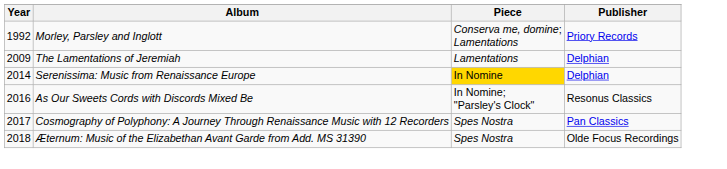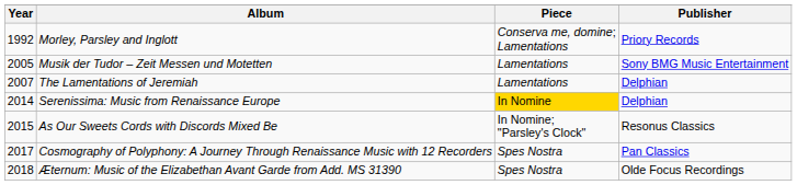+ row: 2005 | Musik der Tudor – Zeit Messen und Motetten | Lamentations | Sony BMG Music Entertainment
The Lamentations of Jeremiah | Year: 2009 -> 2007
As Our Sweets Cords with Discords Mixed Be | Year: 2016 -> 2015
